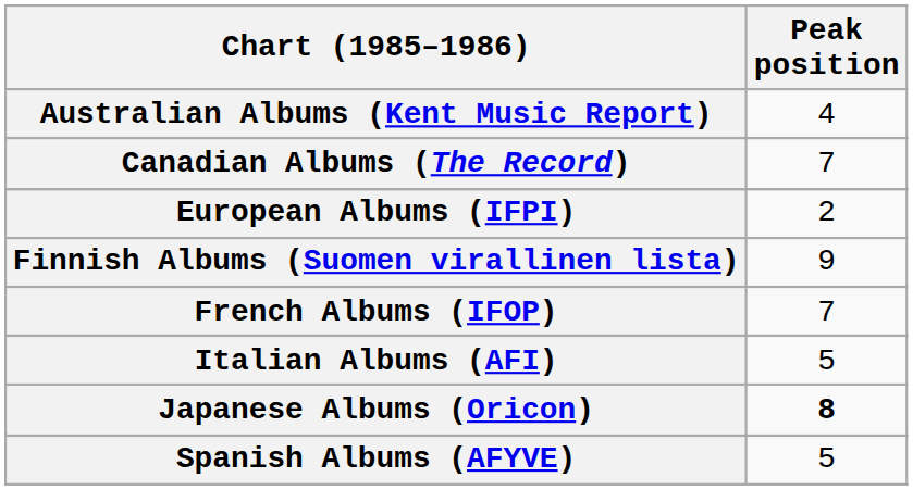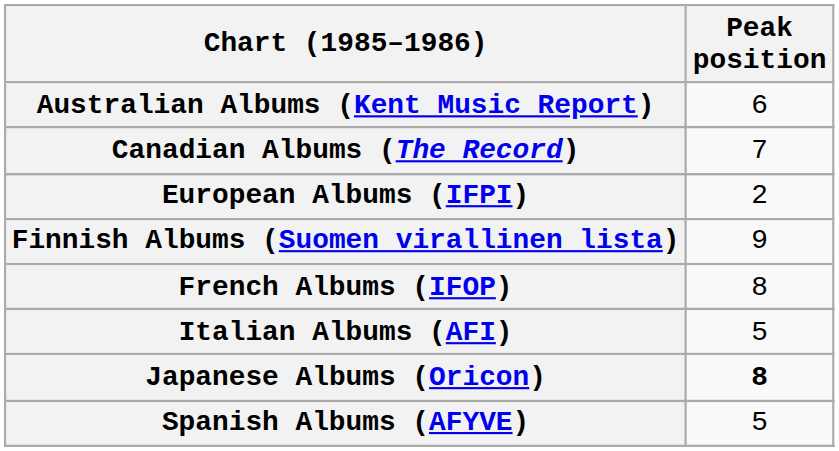Australian Albums (Kent Music Report) | Peak position: 4 -> 6
French Albums (IFOP) | Peak position: 7 -> 8
